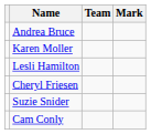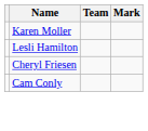- row: Andrea Bruce
- row: Suzie Snider
